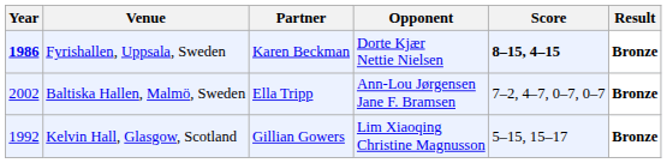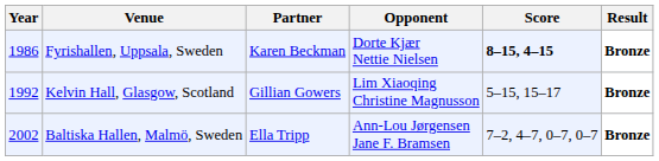Fyrishallen, Uppsala, Sweden | Year: bold -> normal
rows swapped: Kelvin Hall, Glasgow, Scotland <-> Baltiska Hallen, Malmö, Sweden
